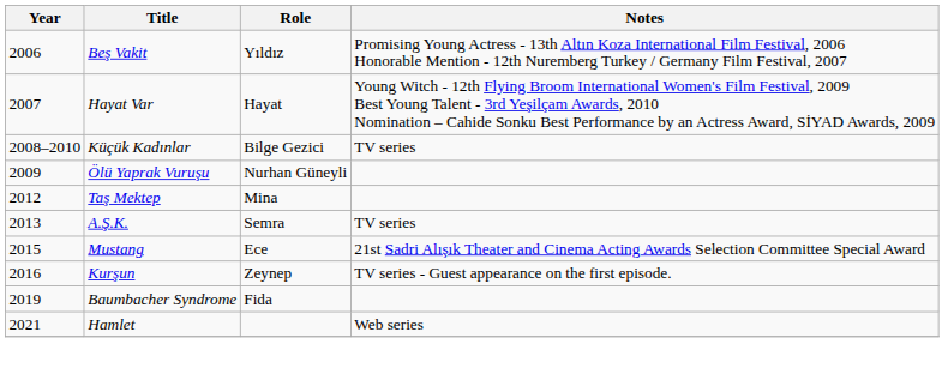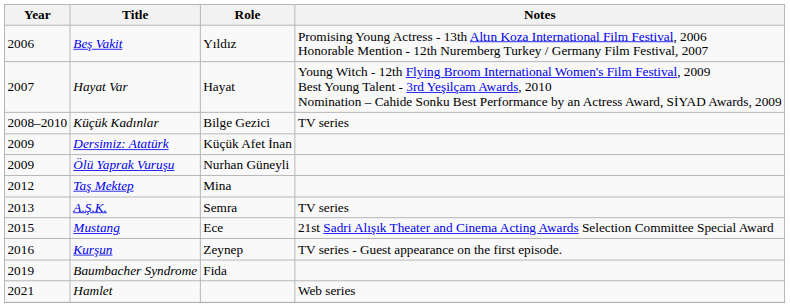+ row: 2009 | Dersimiz: Atatürk | Küçük Afet İnan
